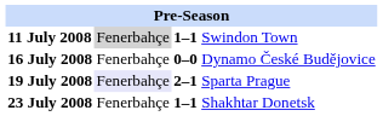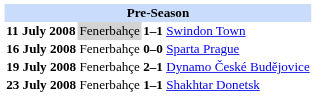16 July 2008 | column 4: Dynamo České Budějovice -> Sparta Prague
19 July 2008 | column 2: lavender background -> no background
19 July 2008 | column 4: Sparta Prague -> Dynamo České Budějovice
